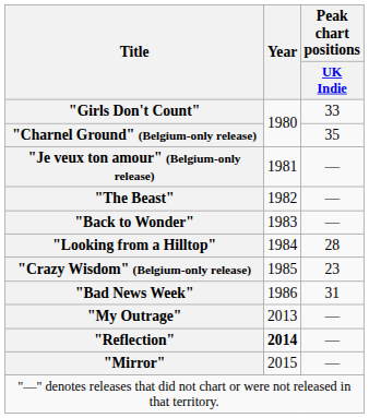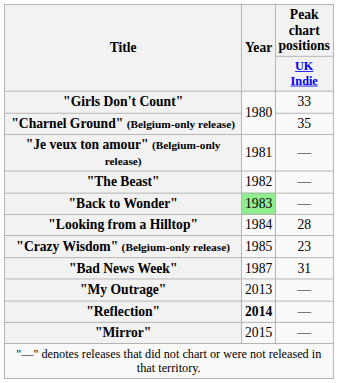"Back to Wonder" | Year: no background -> lightgreen background
"Bad News Week" | Year: 1986 -> 1987
